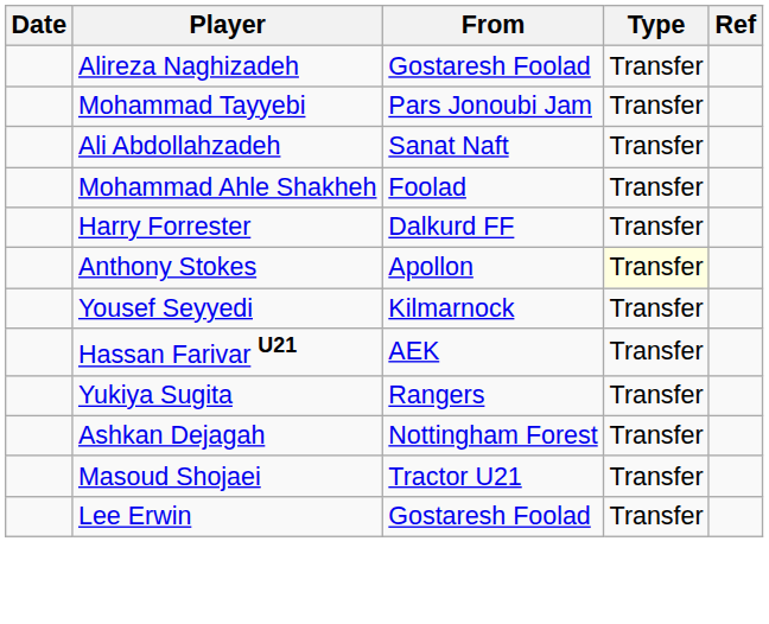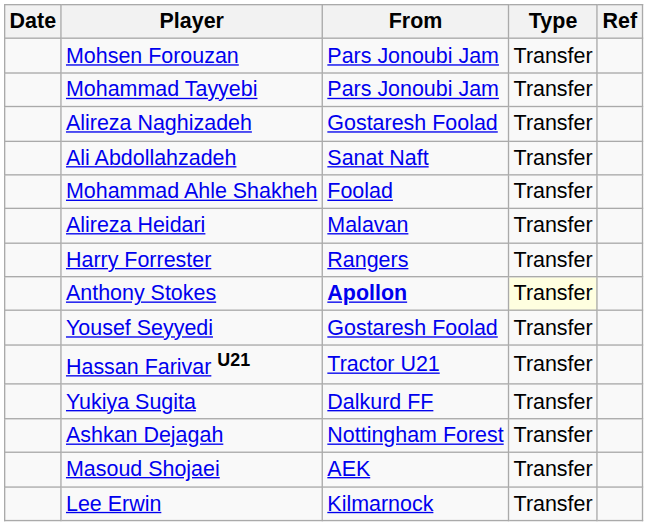+ row: Mohsen Forouzan | Pars Jonoubi Jam | Transfer
rows swapped: Mohammad Tayyebi <-> Alireza Naghizadeh
+ row: Alireza Heidari | Malavan | Transfer
Harry Forrester | From: Dalkurd FF -> Rangers
Anthony Stokes | From: normal -> bold
Yousef Seyyedi | From: Kilmarnock -> Gostaresh Foolad
Hassan Farivar U21 | From: AEK -> Tractor U21
Yukiya Sugita | From: Rangers -> Dalkurd FF
Masoud Shojaei | From: Tractor U21 -> AEK
Lee Erwin | From: Gostaresh Foolad -> Kilmarnock
